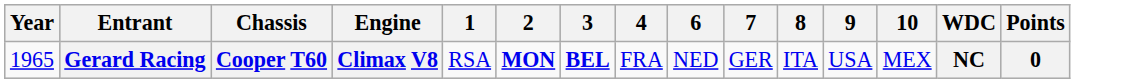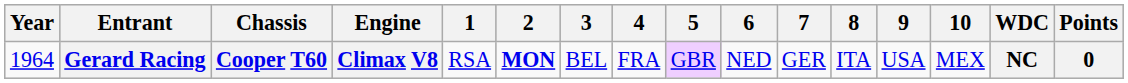+ column: 5 | GBR
Gerard Racing | Year: 1965 -> 1964
Gerard Racing | 3: bold -> normal
